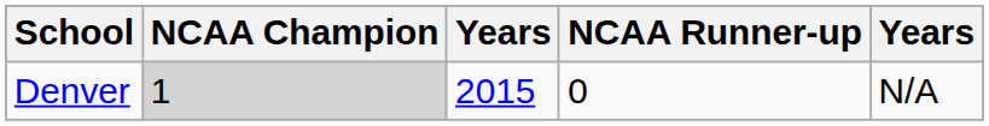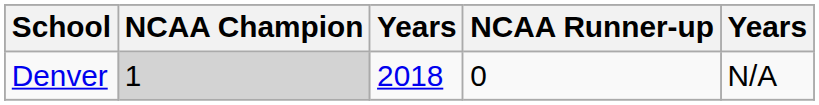Denver | column 3: 2015 -> 2018
